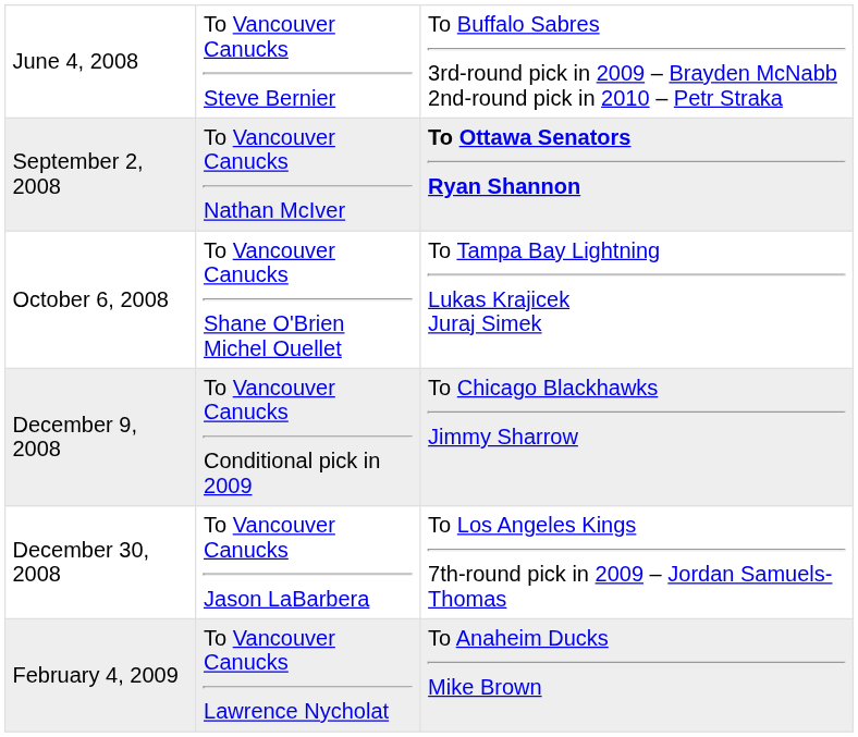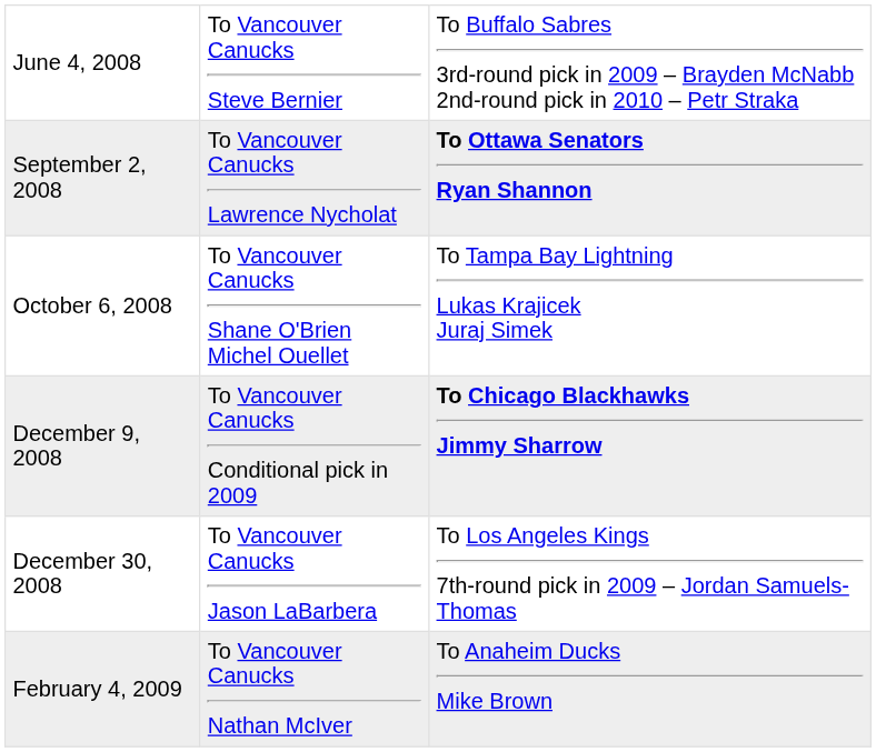September 2, 2008 | column 2: To Vancouver Canucks Nathan McIver -> To Vancouver Canucks Lawrence Nycholat
December 9, 2008 | column 3: normal -> bold
February 4, 2009 | column 2: To Vancouver Canucks Lawrence Nycholat -> To Vancouver Canucks Nathan McIver
